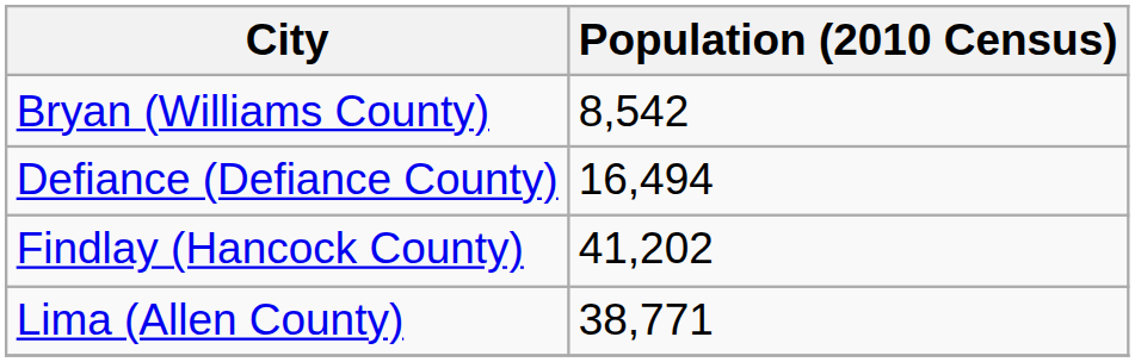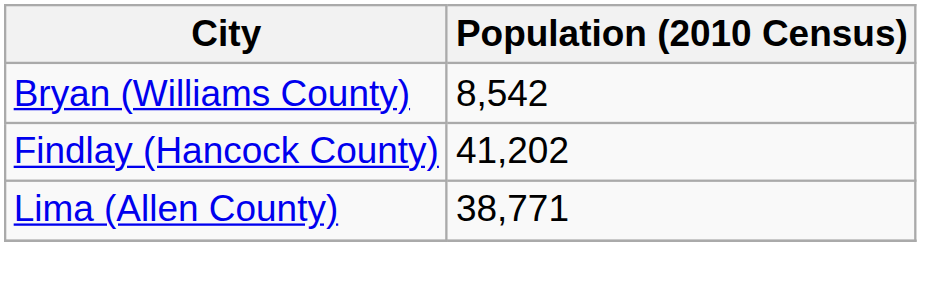- row: Defiance (Defiance County) | 16,494
